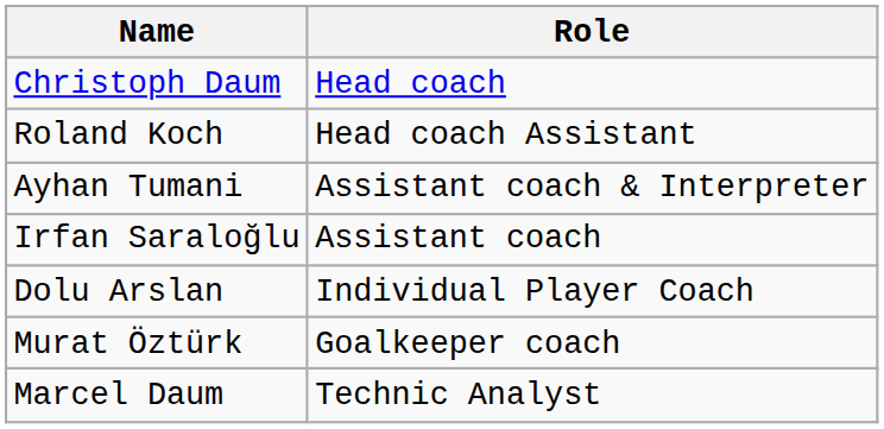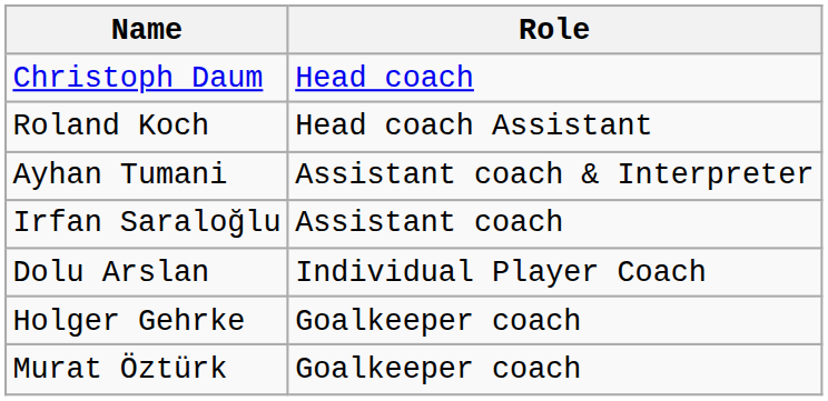+ row: Holger Gehrke | Goalkeeper coach
- row: Marcel Daum | Technic Analyst
